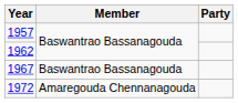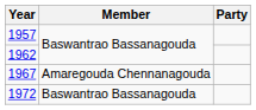1967 | Member: Baswantrao Bassanagouda -> Amaregouda Chennanagouda
1972 | Member: Amaregouda Chennanagouda -> Baswantrao Bassanagouda
